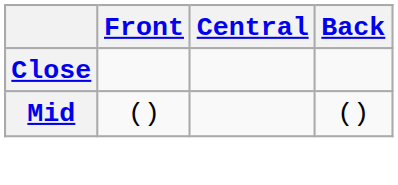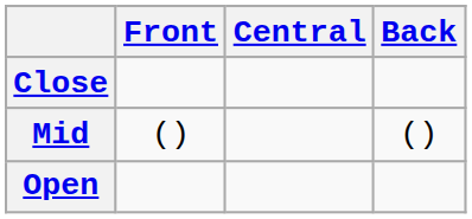+ row: Open
